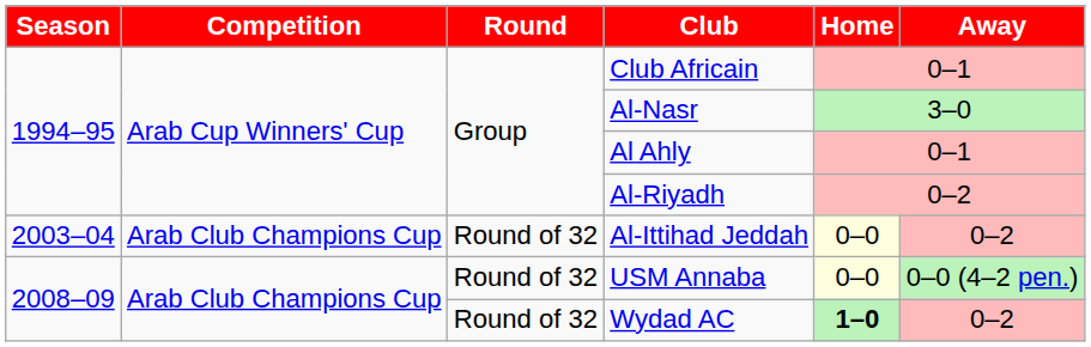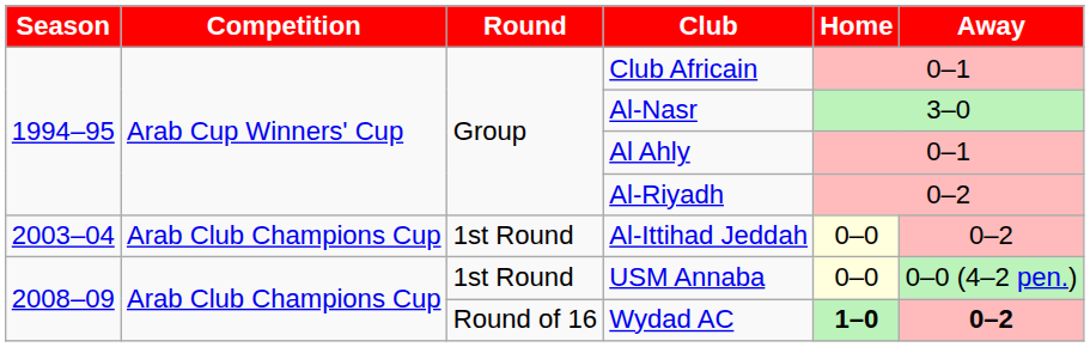Al-Ittihad Jeddah | Round: Round of 32 -> 1st Round
USM Annaba | Round: Round of 32 -> 1st Round
Wydad AC | Round: Round of 32 -> Round of 16
Wydad AC | Away: normal -> bold
